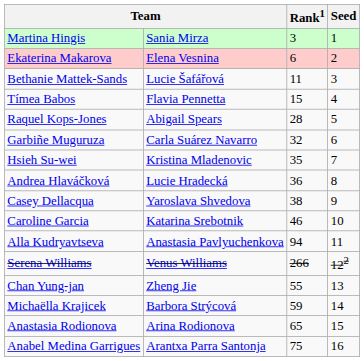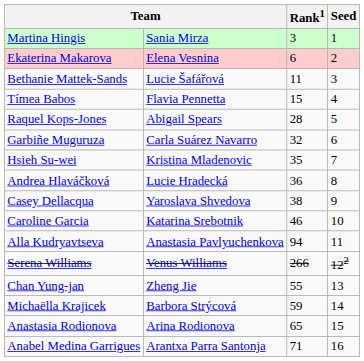Anabel Medina Garrigues | Rank1: 75 -> 71
